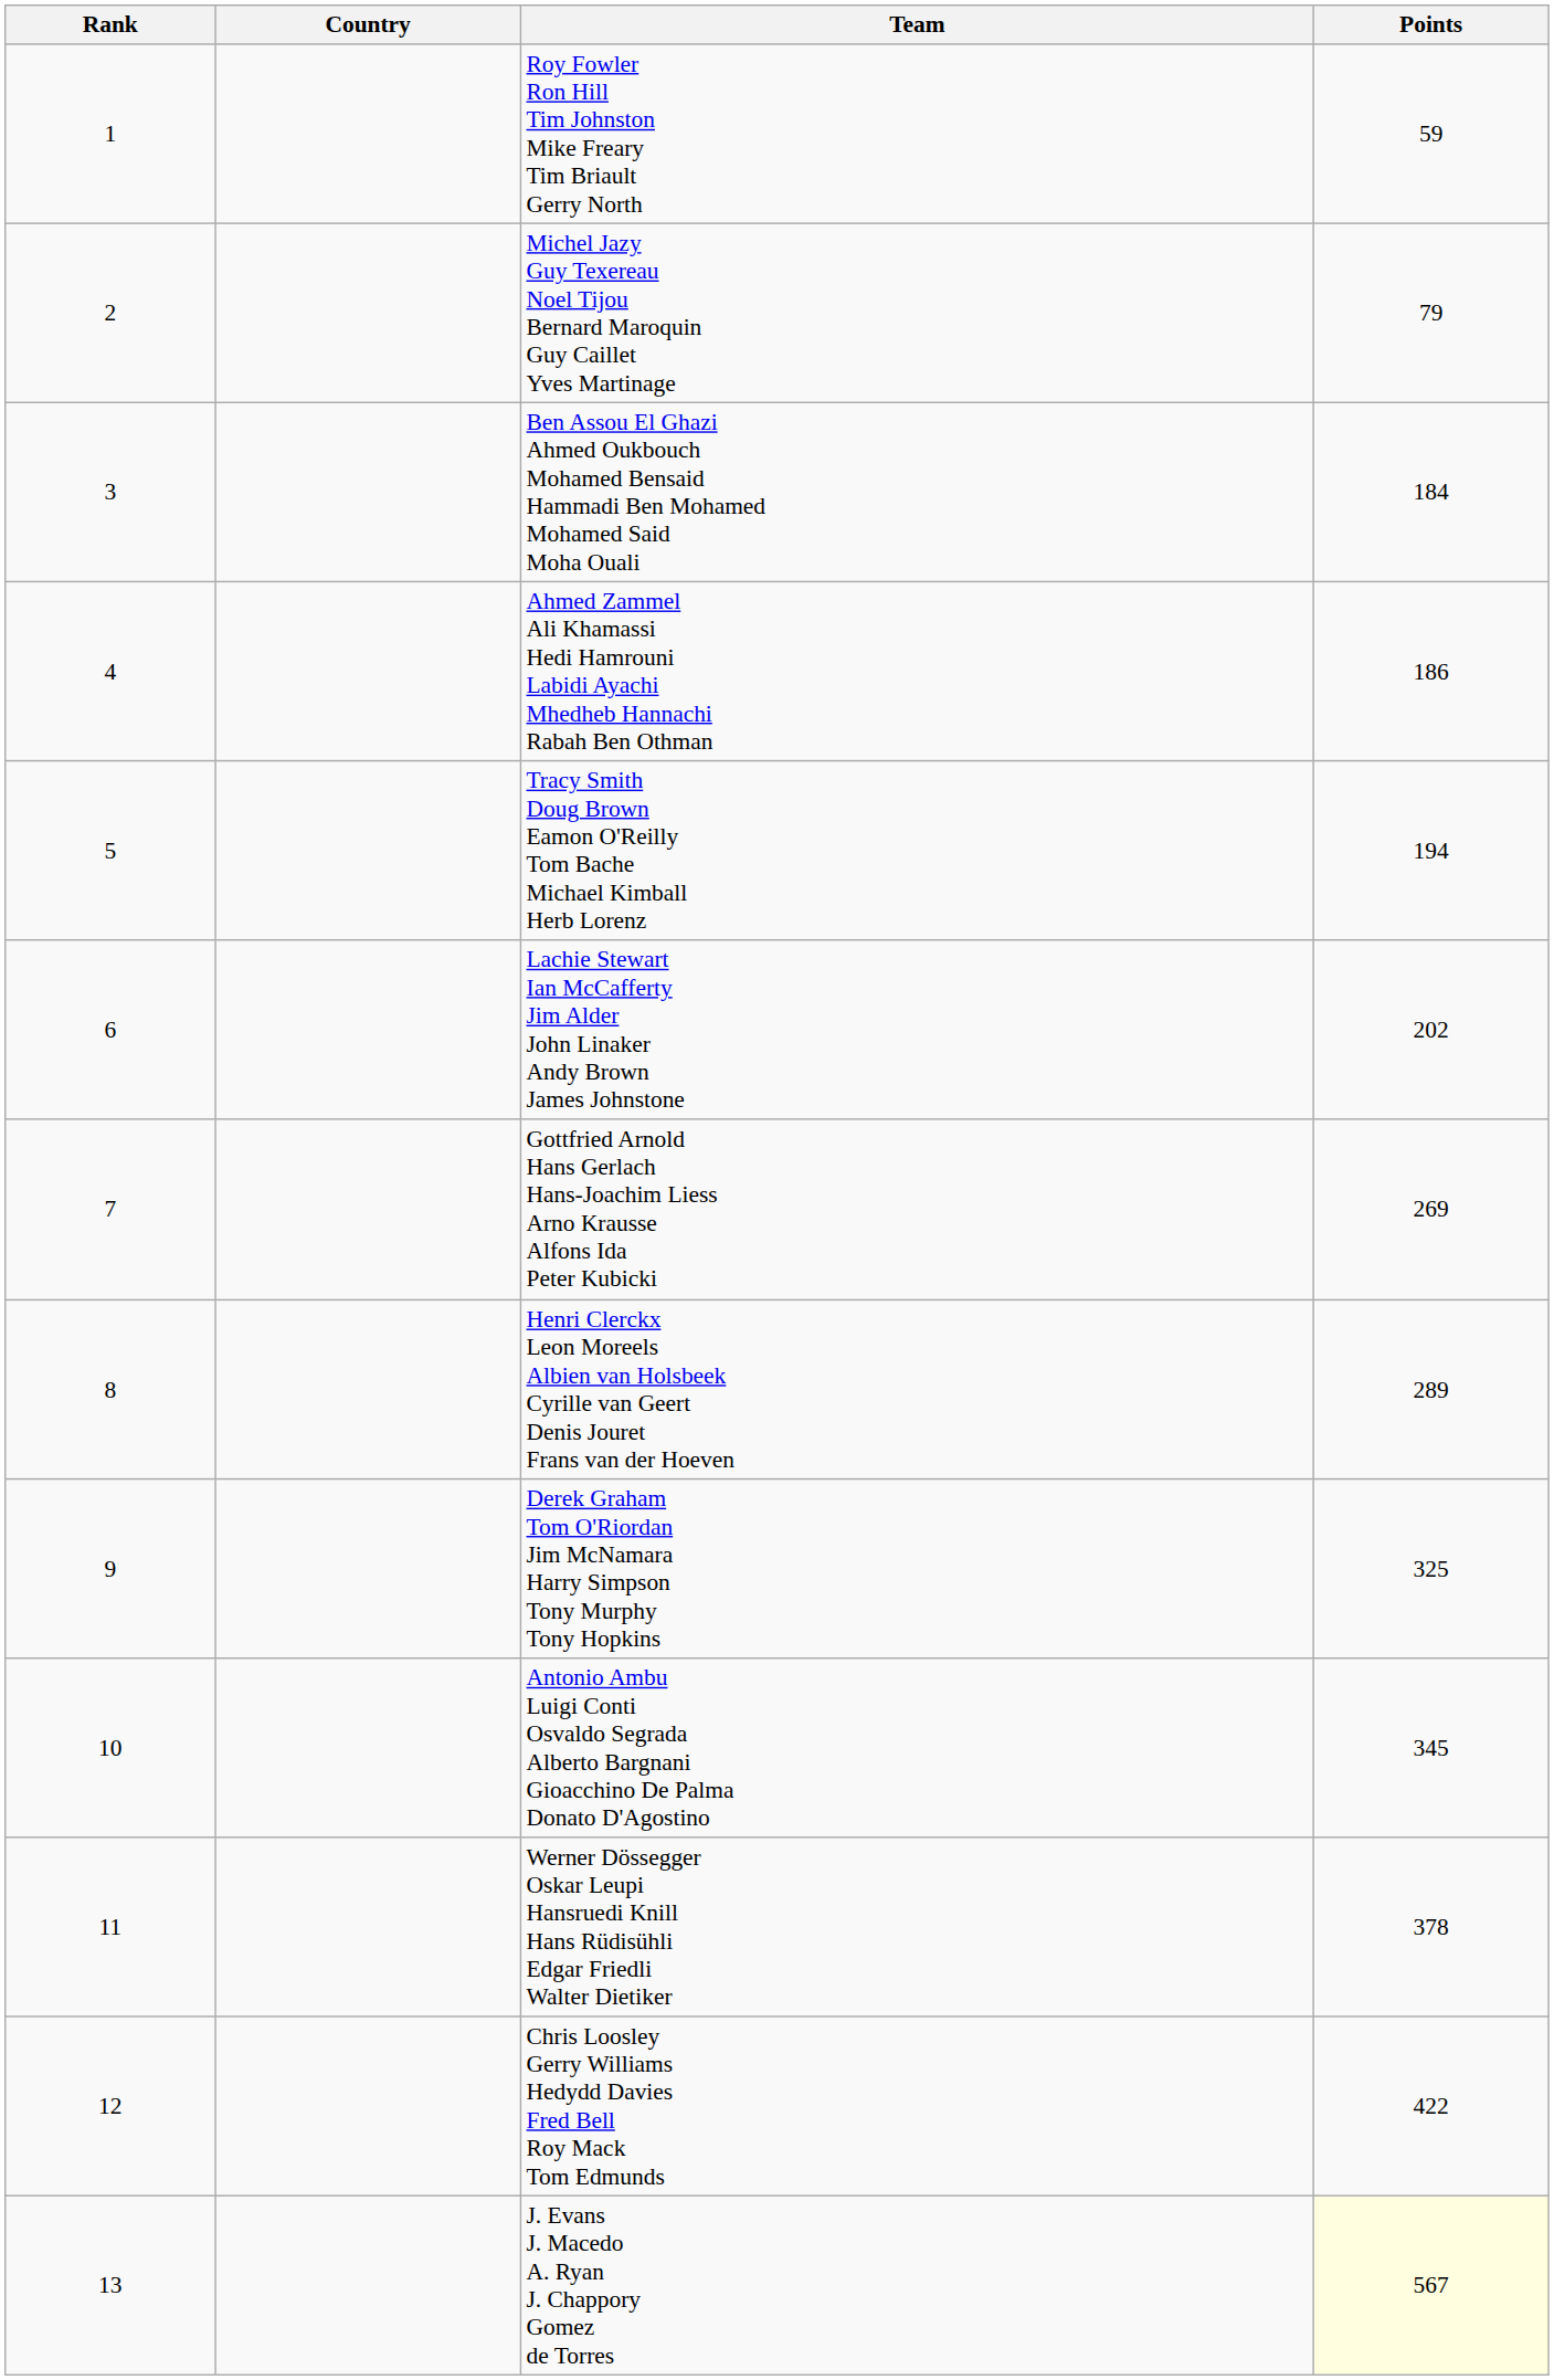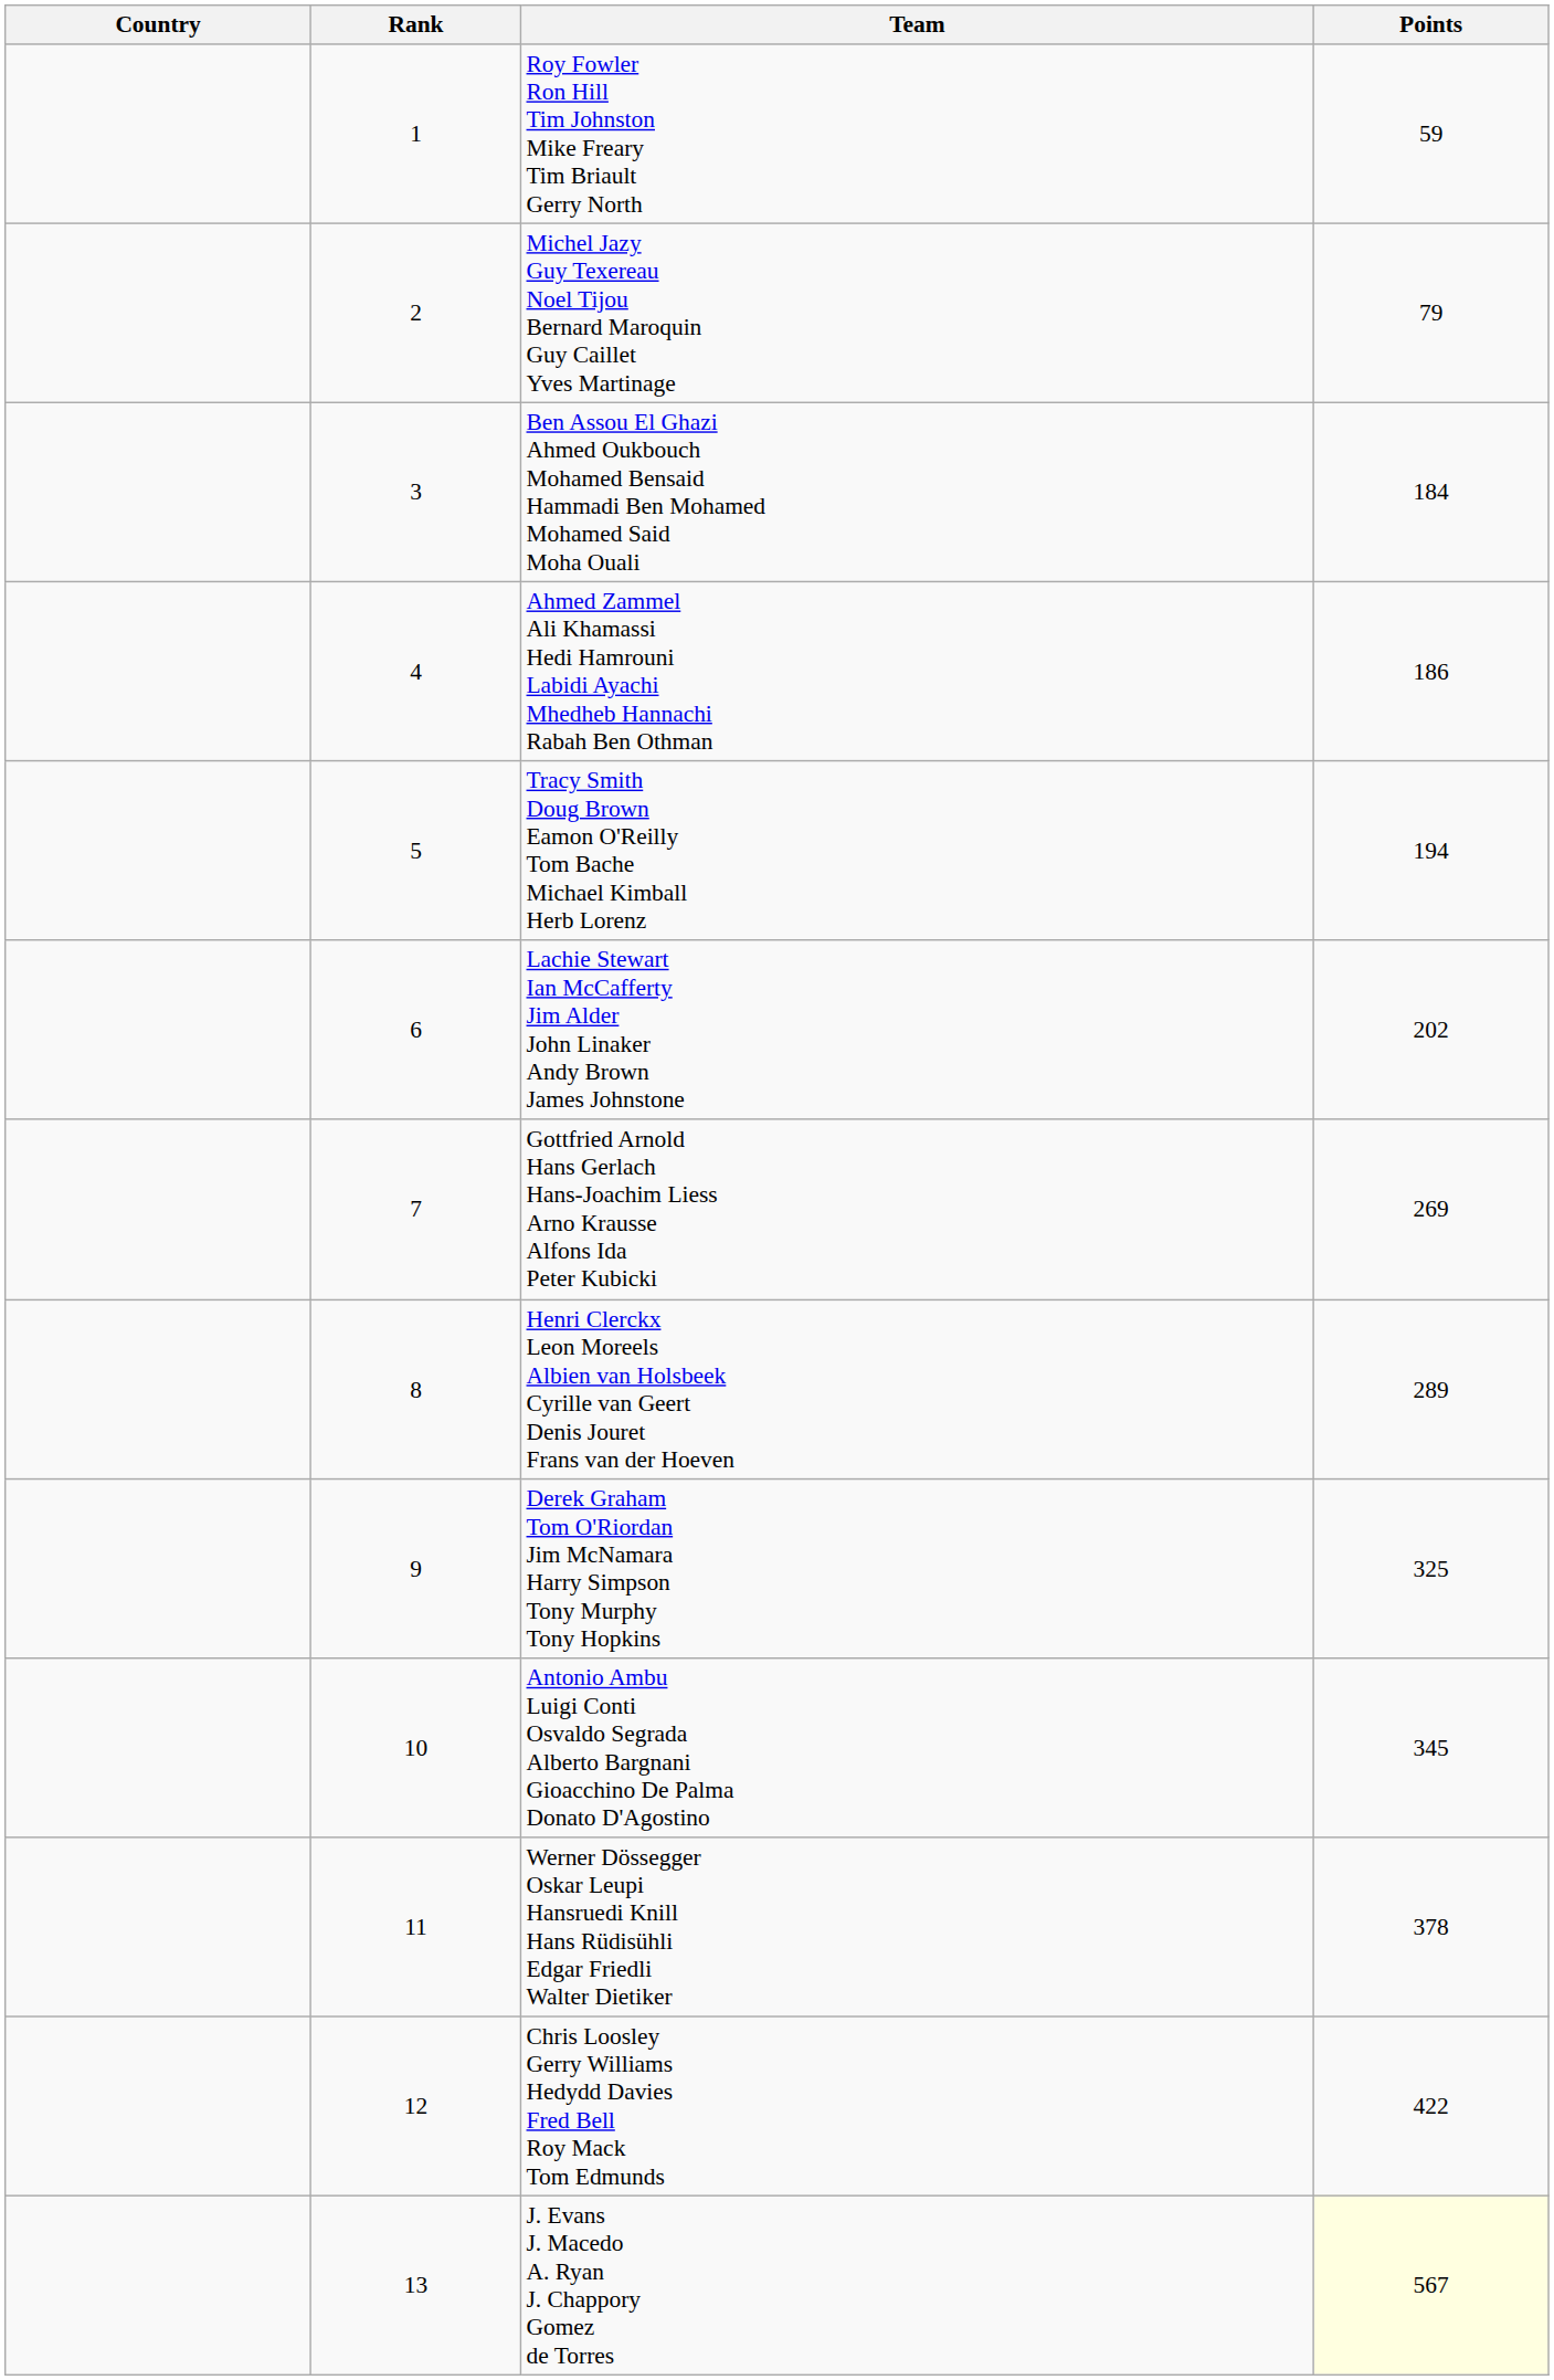columns swapped: Rank <-> Country
